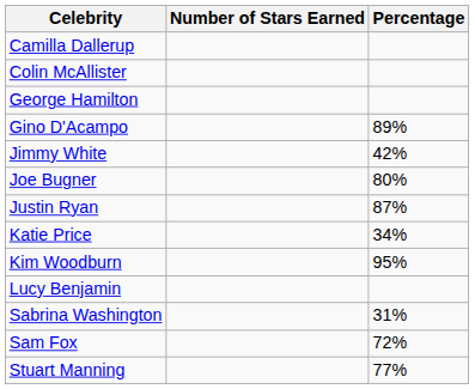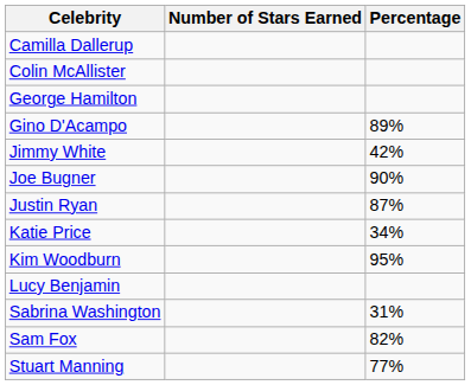Joe Bugner | Percentage: 80% -> 90%
Sam Fox | Percentage: 72% -> 82%
